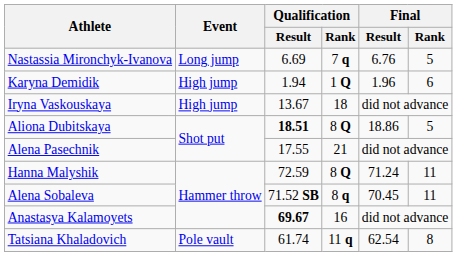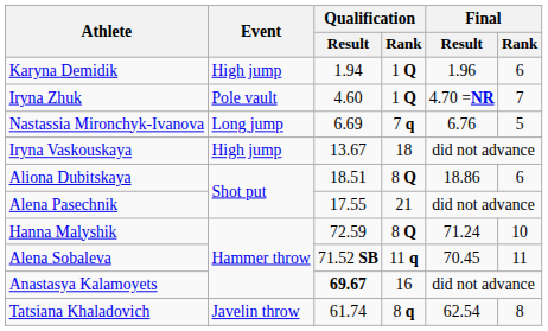rows swapped: Karyna Demidik <-> Nastassia Mironchyk-Ivanova
+ row: Iryna Zhuk | Pole vault | 4.60 | 1 Q | 4.70 =NR | 7
Aliona Dubitskaya | Qualification / Result: bold -> normal
Aliona Dubitskaya | Final / Rank: 5 -> 6
Hanna Malyshik | Final / Rank: 11 -> 10
Alena Sobaleva | Qualification / Rank: 8 q -> 11 q
Tatsiana Khaladovich | Event: Pole vault -> Javelin throw
Tatsiana Khaladovich | Qualification / Rank: 11 q -> 8 q
